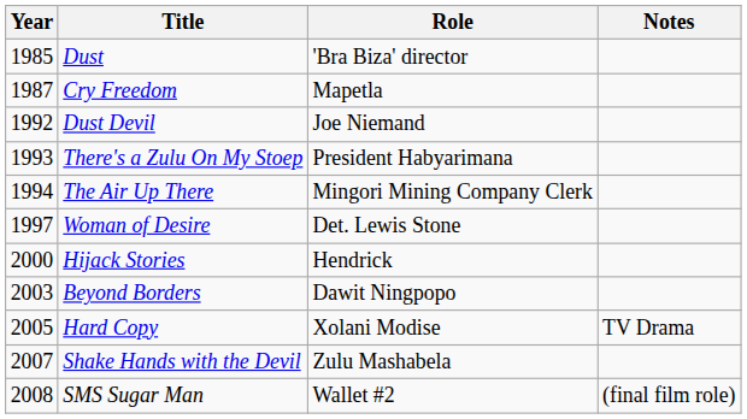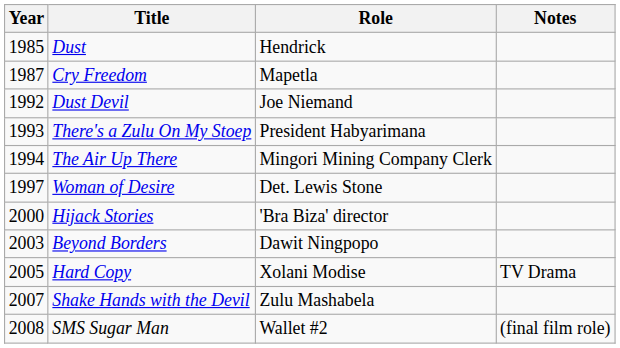Dust | Role: 'Bra Biza' director -> Hendrick
Hijack Stories | Role: Hendrick -> 'Bra Biza' director
